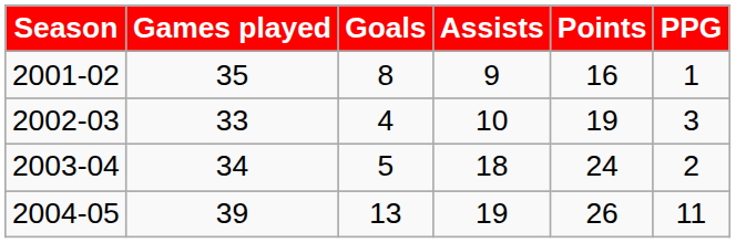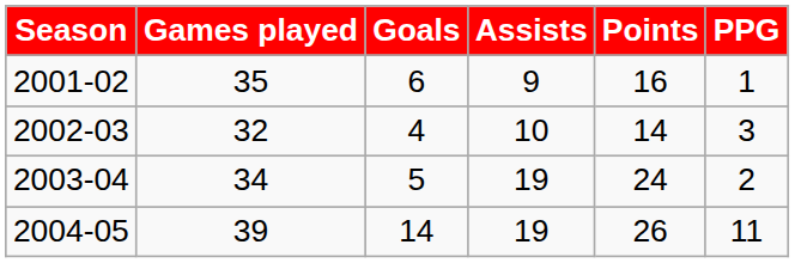2001-02 | Goals: 8 -> 6
2002-03 | Games played: 33 -> 32
2002-03 | Points: 19 -> 14
2003-04 | Assists: 18 -> 19
2004-05 | Goals: 13 -> 14
